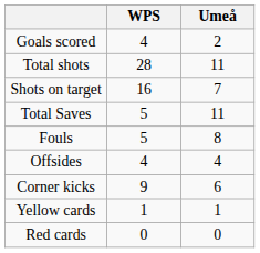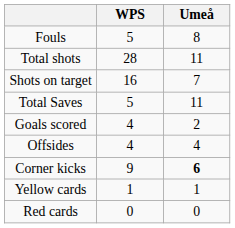rows swapped: Goals scored <-> Fouls
Corner kicks | Umeå: normal -> bold
